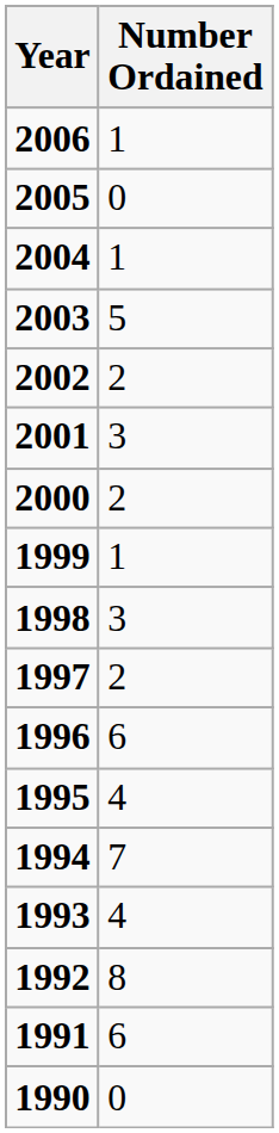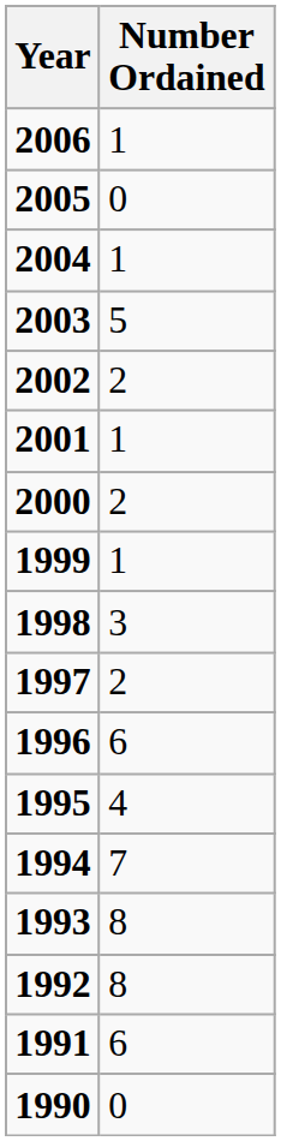2001 | Number Ordained: 3 -> 1
1993 | Number Ordained: 4 -> 8
